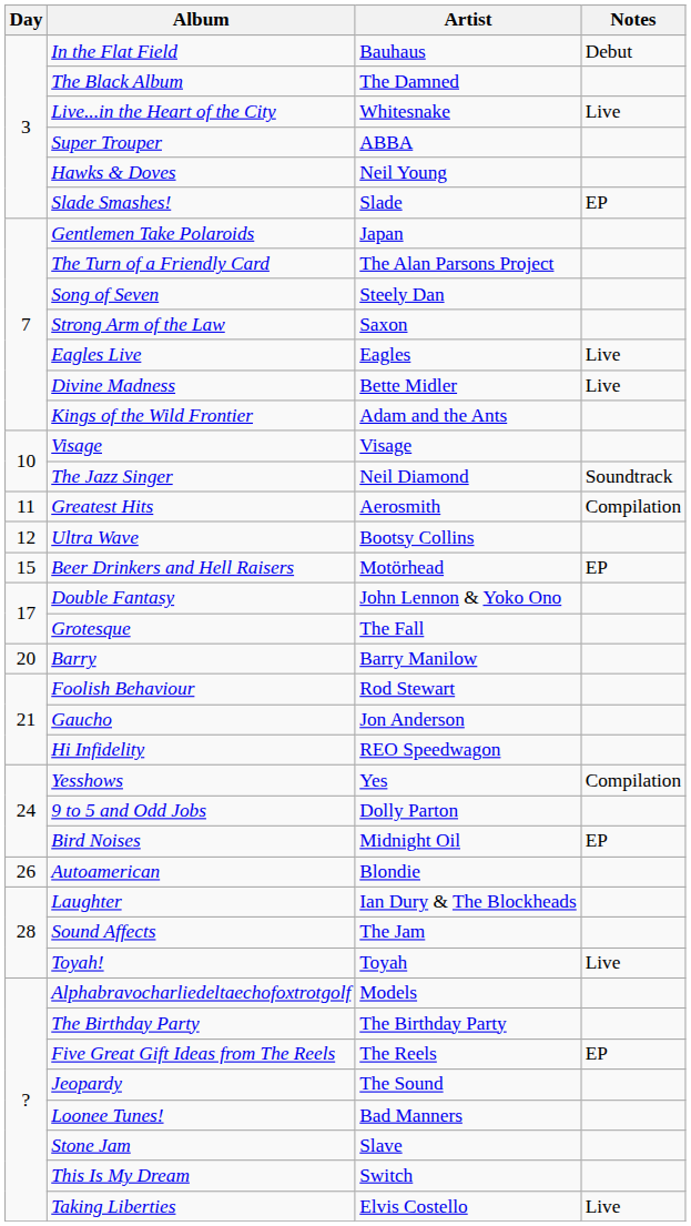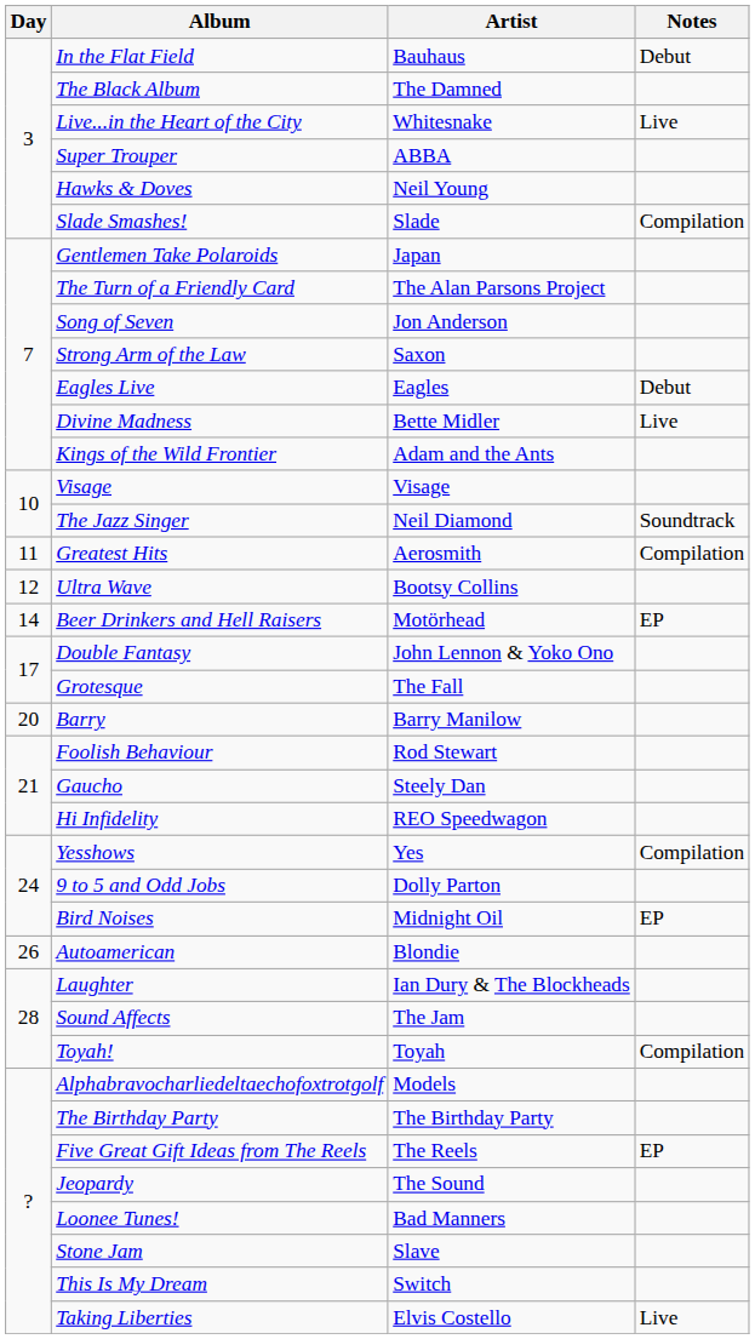Slade Smashes! | Notes: EP -> Compilation
Song of Seven | Artist: Steely Dan -> Jon Anderson
Eagles Live | Notes: Live -> Debut
Beer Drinkers and Hell Raisers | Day: 15 -> 14
Gaucho | Artist: Jon Anderson -> Steely Dan
Toyah! | Notes: Live -> Compilation
